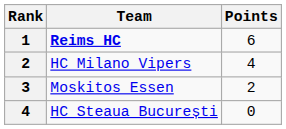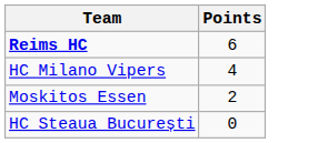- column: Rank | 1 | 2 | 3 | 4
